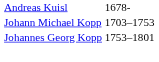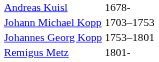+ row: Remigus Metz | 1801-
